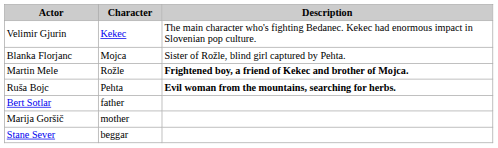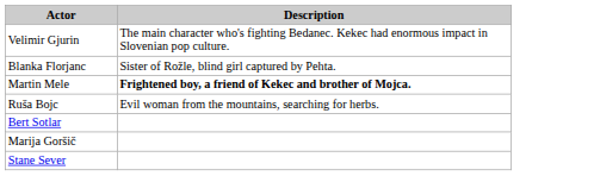- column: Character | Kekec | Mojca | Rožle | Pehta | father | mother | beggar
Ruša Bojc | Description: bold -> normal
